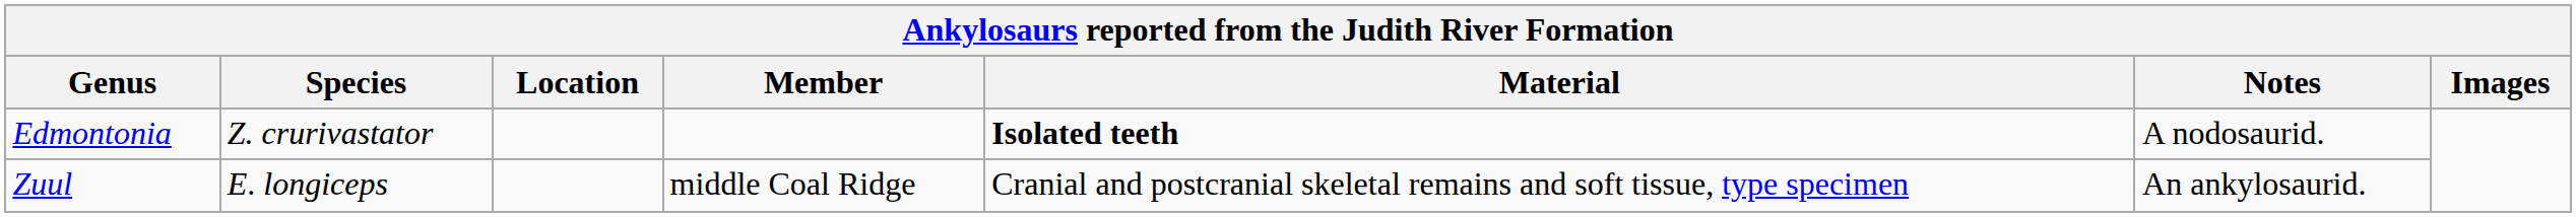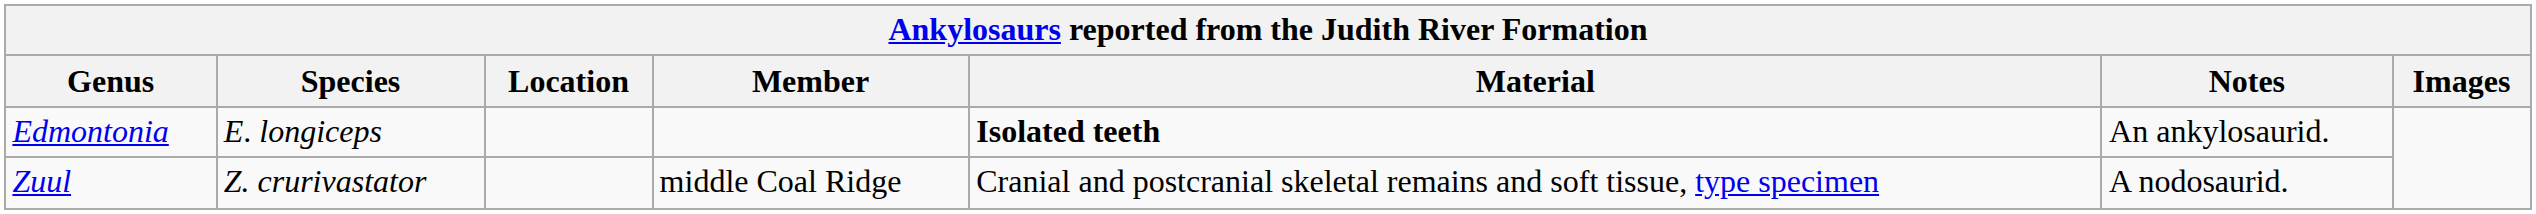Edmontonia | Species: Z. crurivastator -> E. longiceps
Edmontonia | Notes: A nodosaurid. -> An ankylosaurid.
Zuul | Species: E. longiceps -> Z. crurivastator
Zuul | Notes: An ankylosaurid. -> A nodosaurid.
